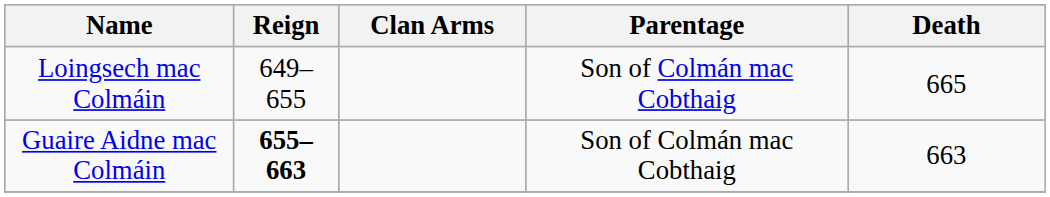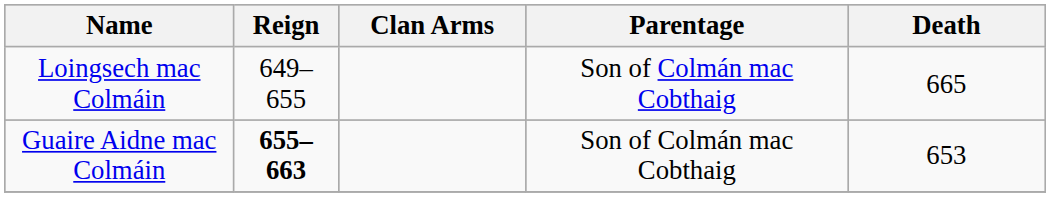Guaire Aidne mac Colmáin | Death: 663 -> 653
